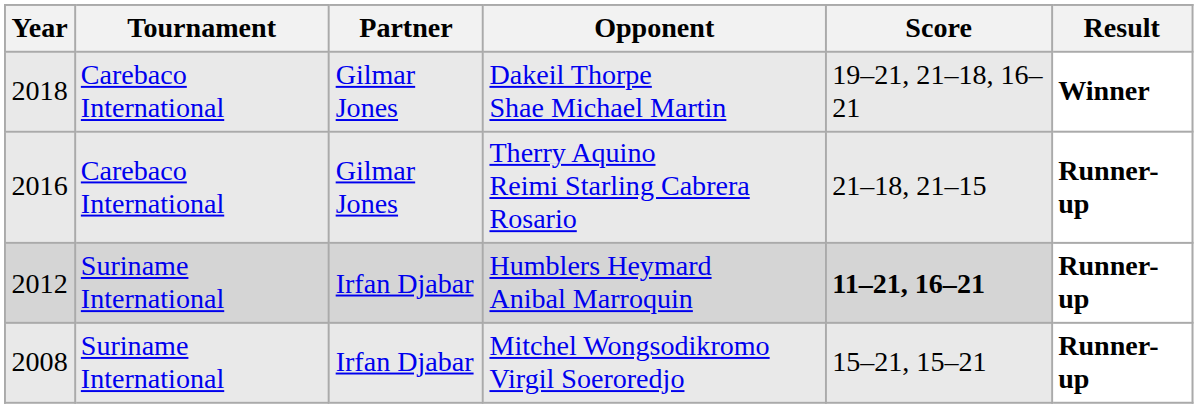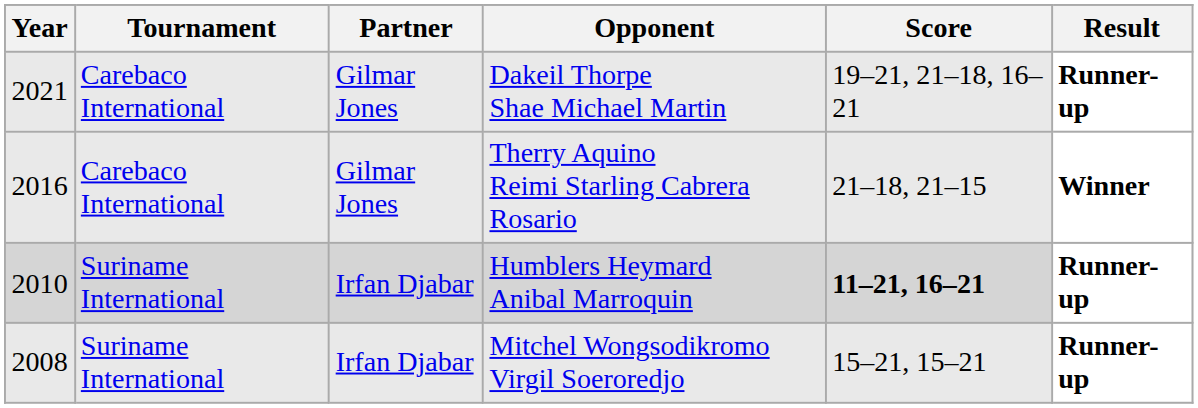Dakeil Thorpe Shae Michael Martin | Year: 2018 -> 2021
Dakeil Thorpe Shae Michael Martin | Result: Winner -> Runner-up
Therry Aquino Reimi Starling Cabrera Rosario | Result: Runner-up -> Winner
Humblers Heymard Anibal Marroquin | Year: 2012 -> 2010
